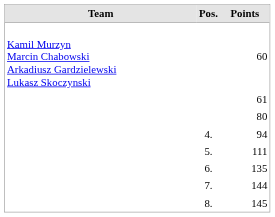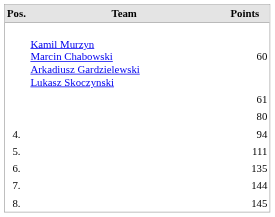columns swapped: Pos. <-> Team
